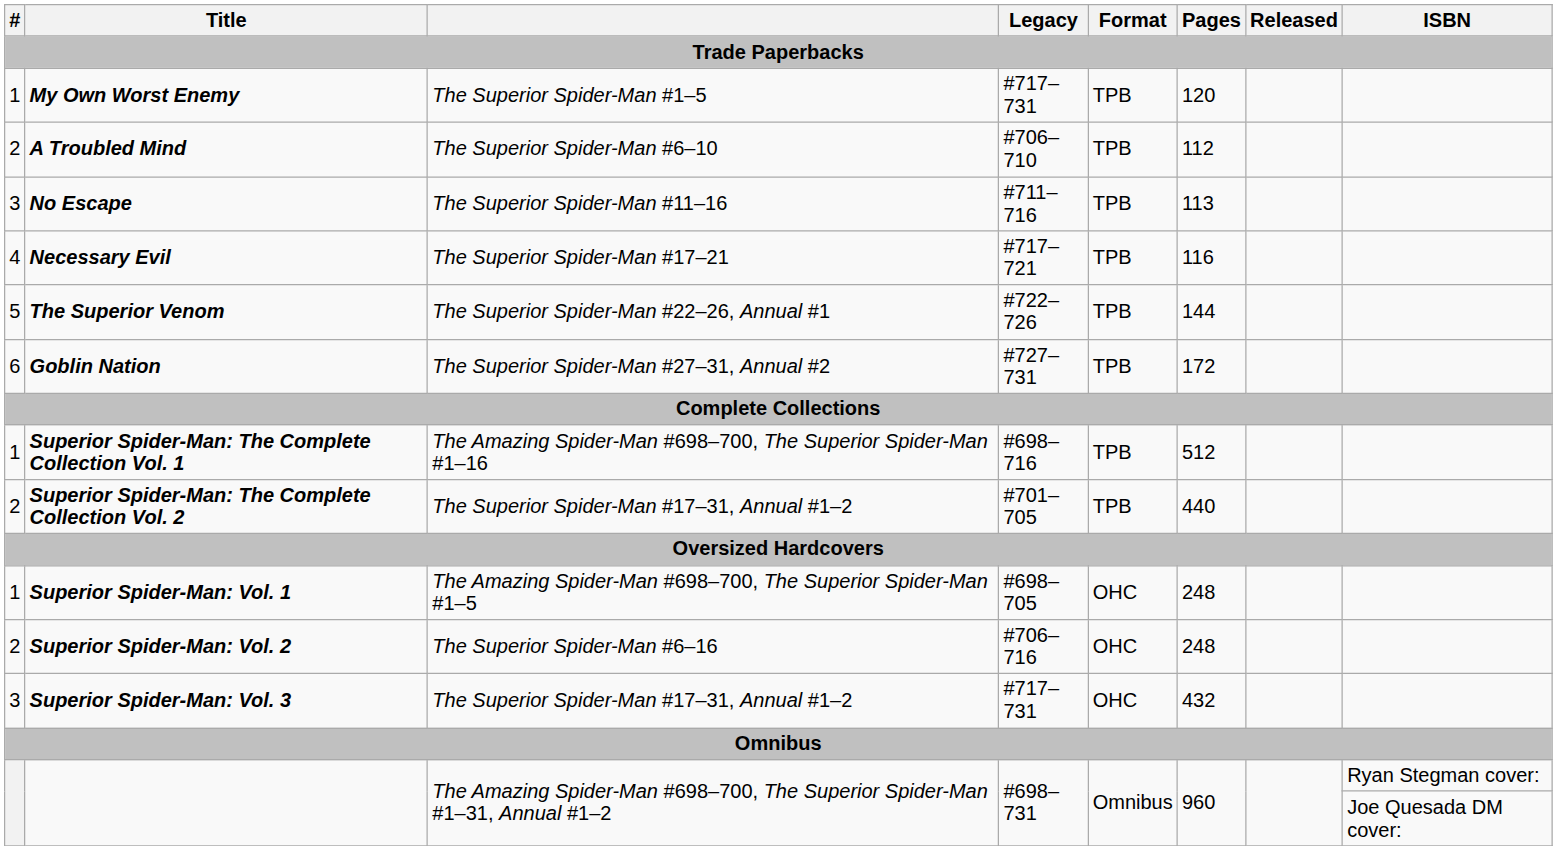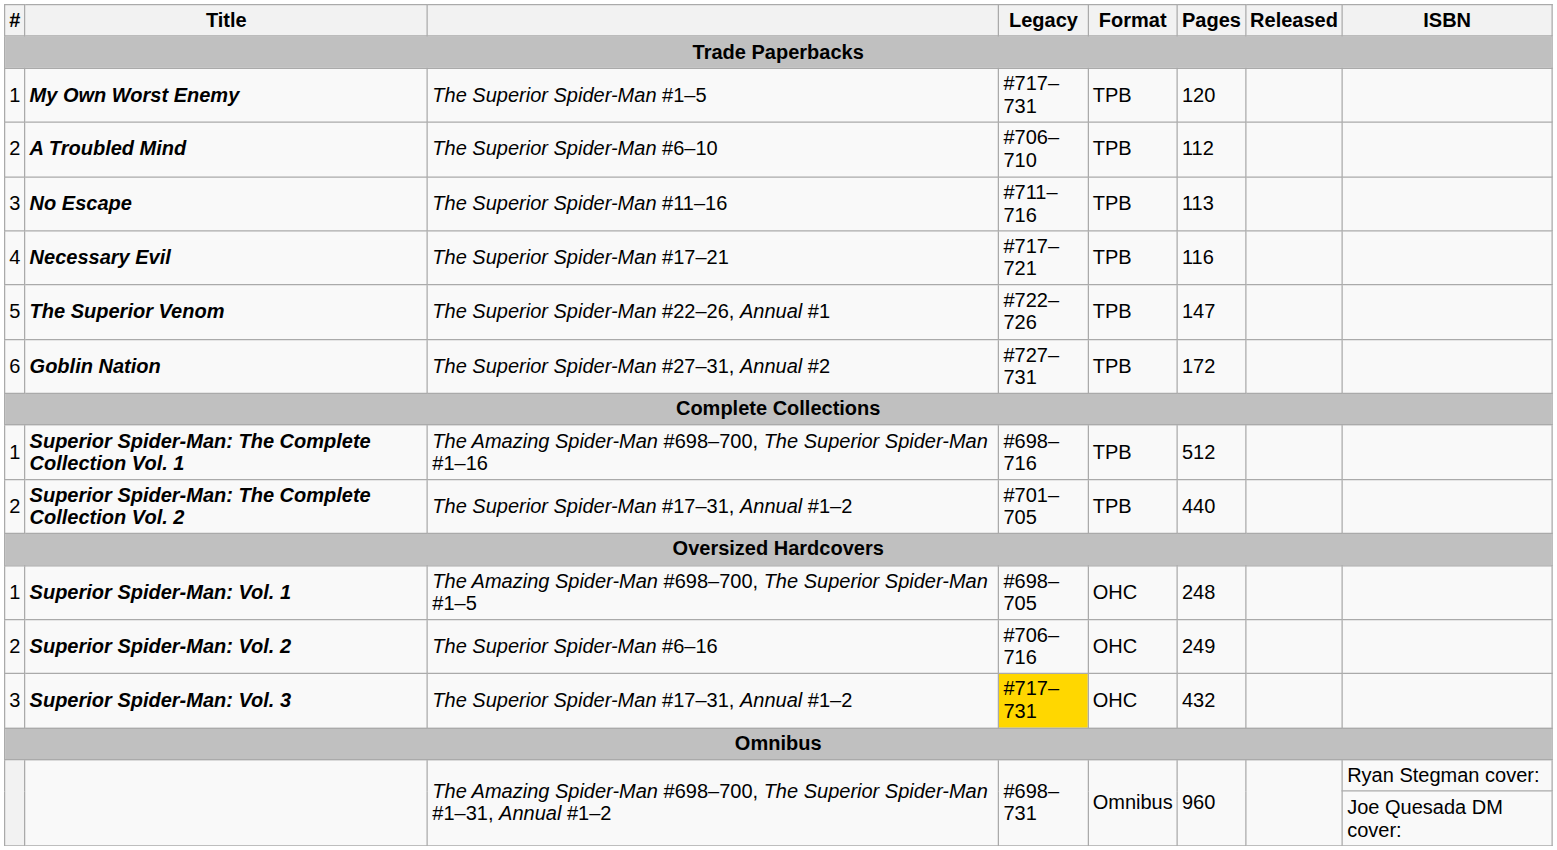The Superior Venom | Pages: 144 -> 147
Superior Spider-Man: Vol. 2 | Pages: 248 -> 249
Superior Spider-Man: Vol. 3 | Legacy: no background -> gold background
